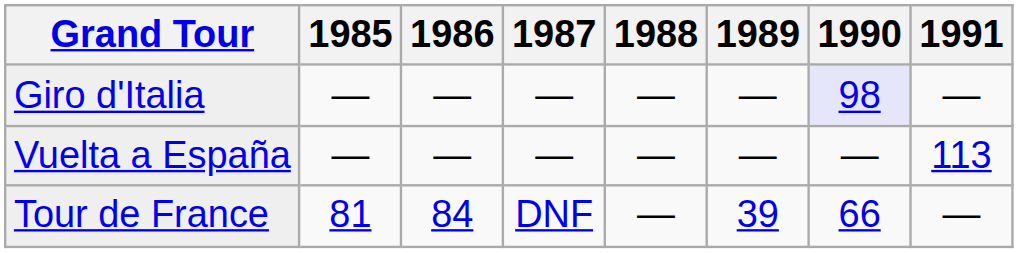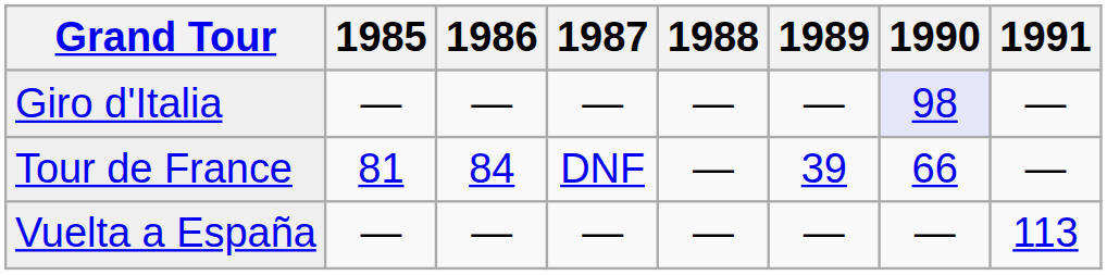rows swapped: Tour de France <-> Vuelta a España
